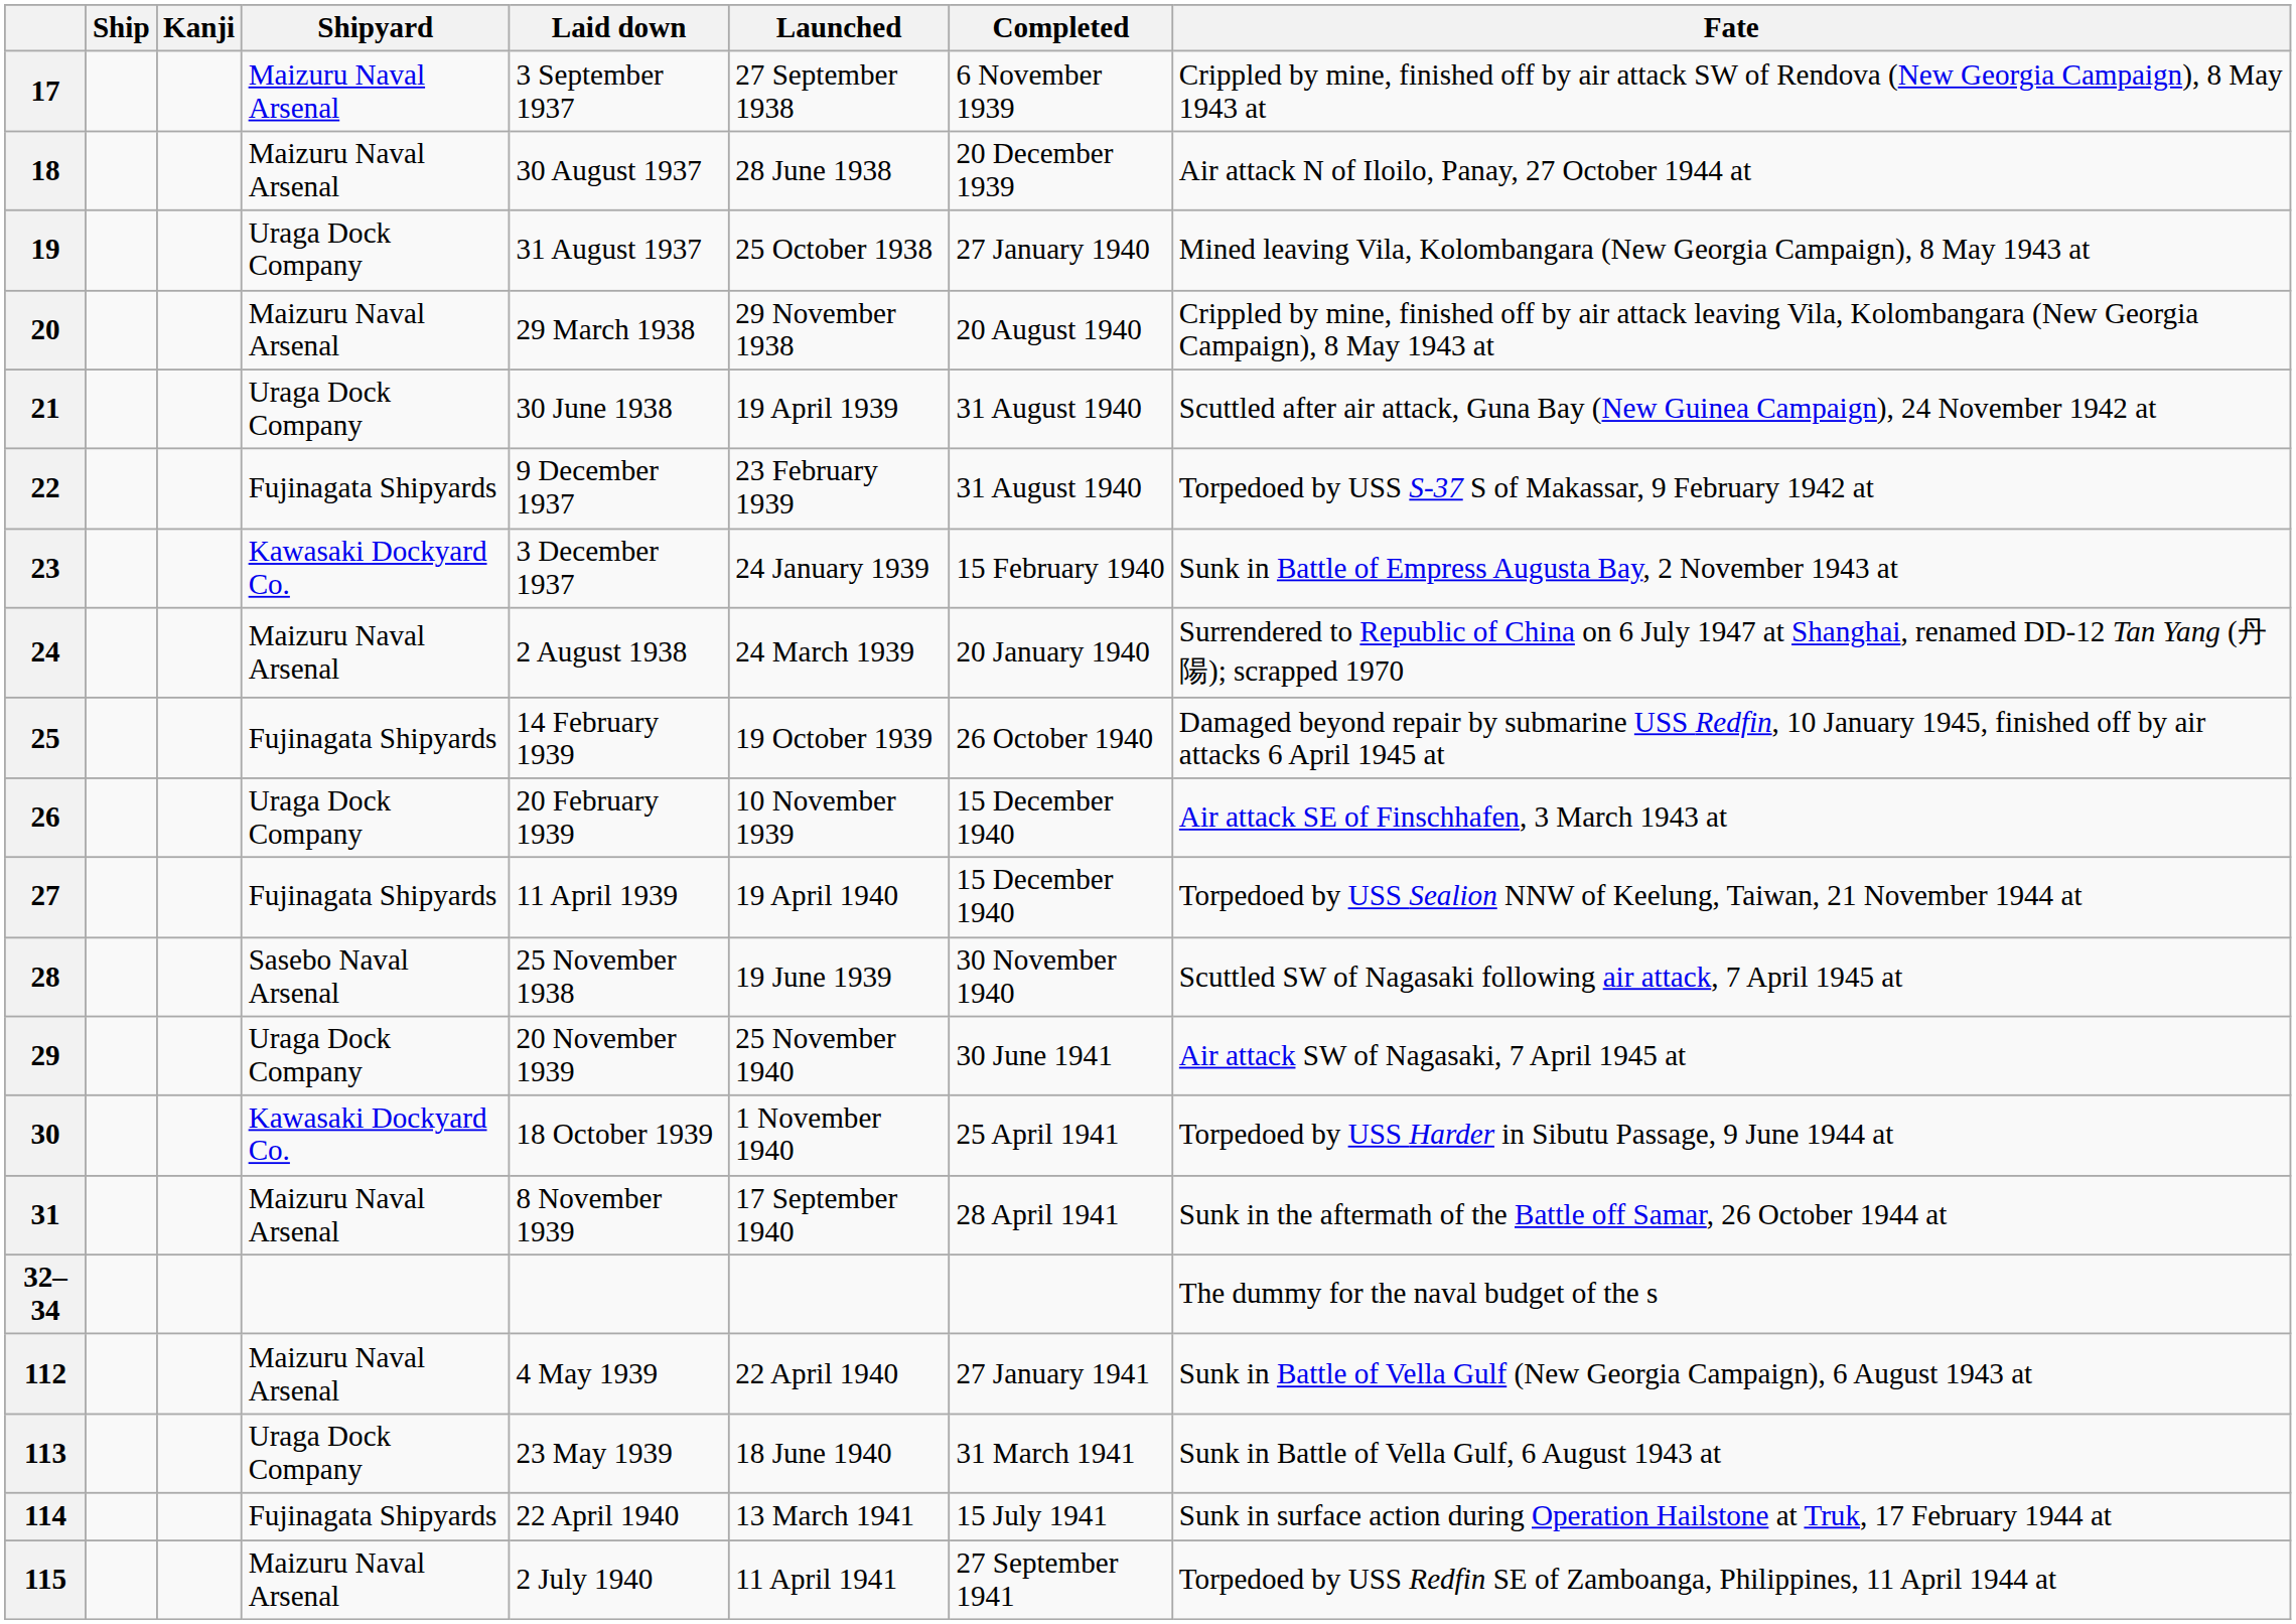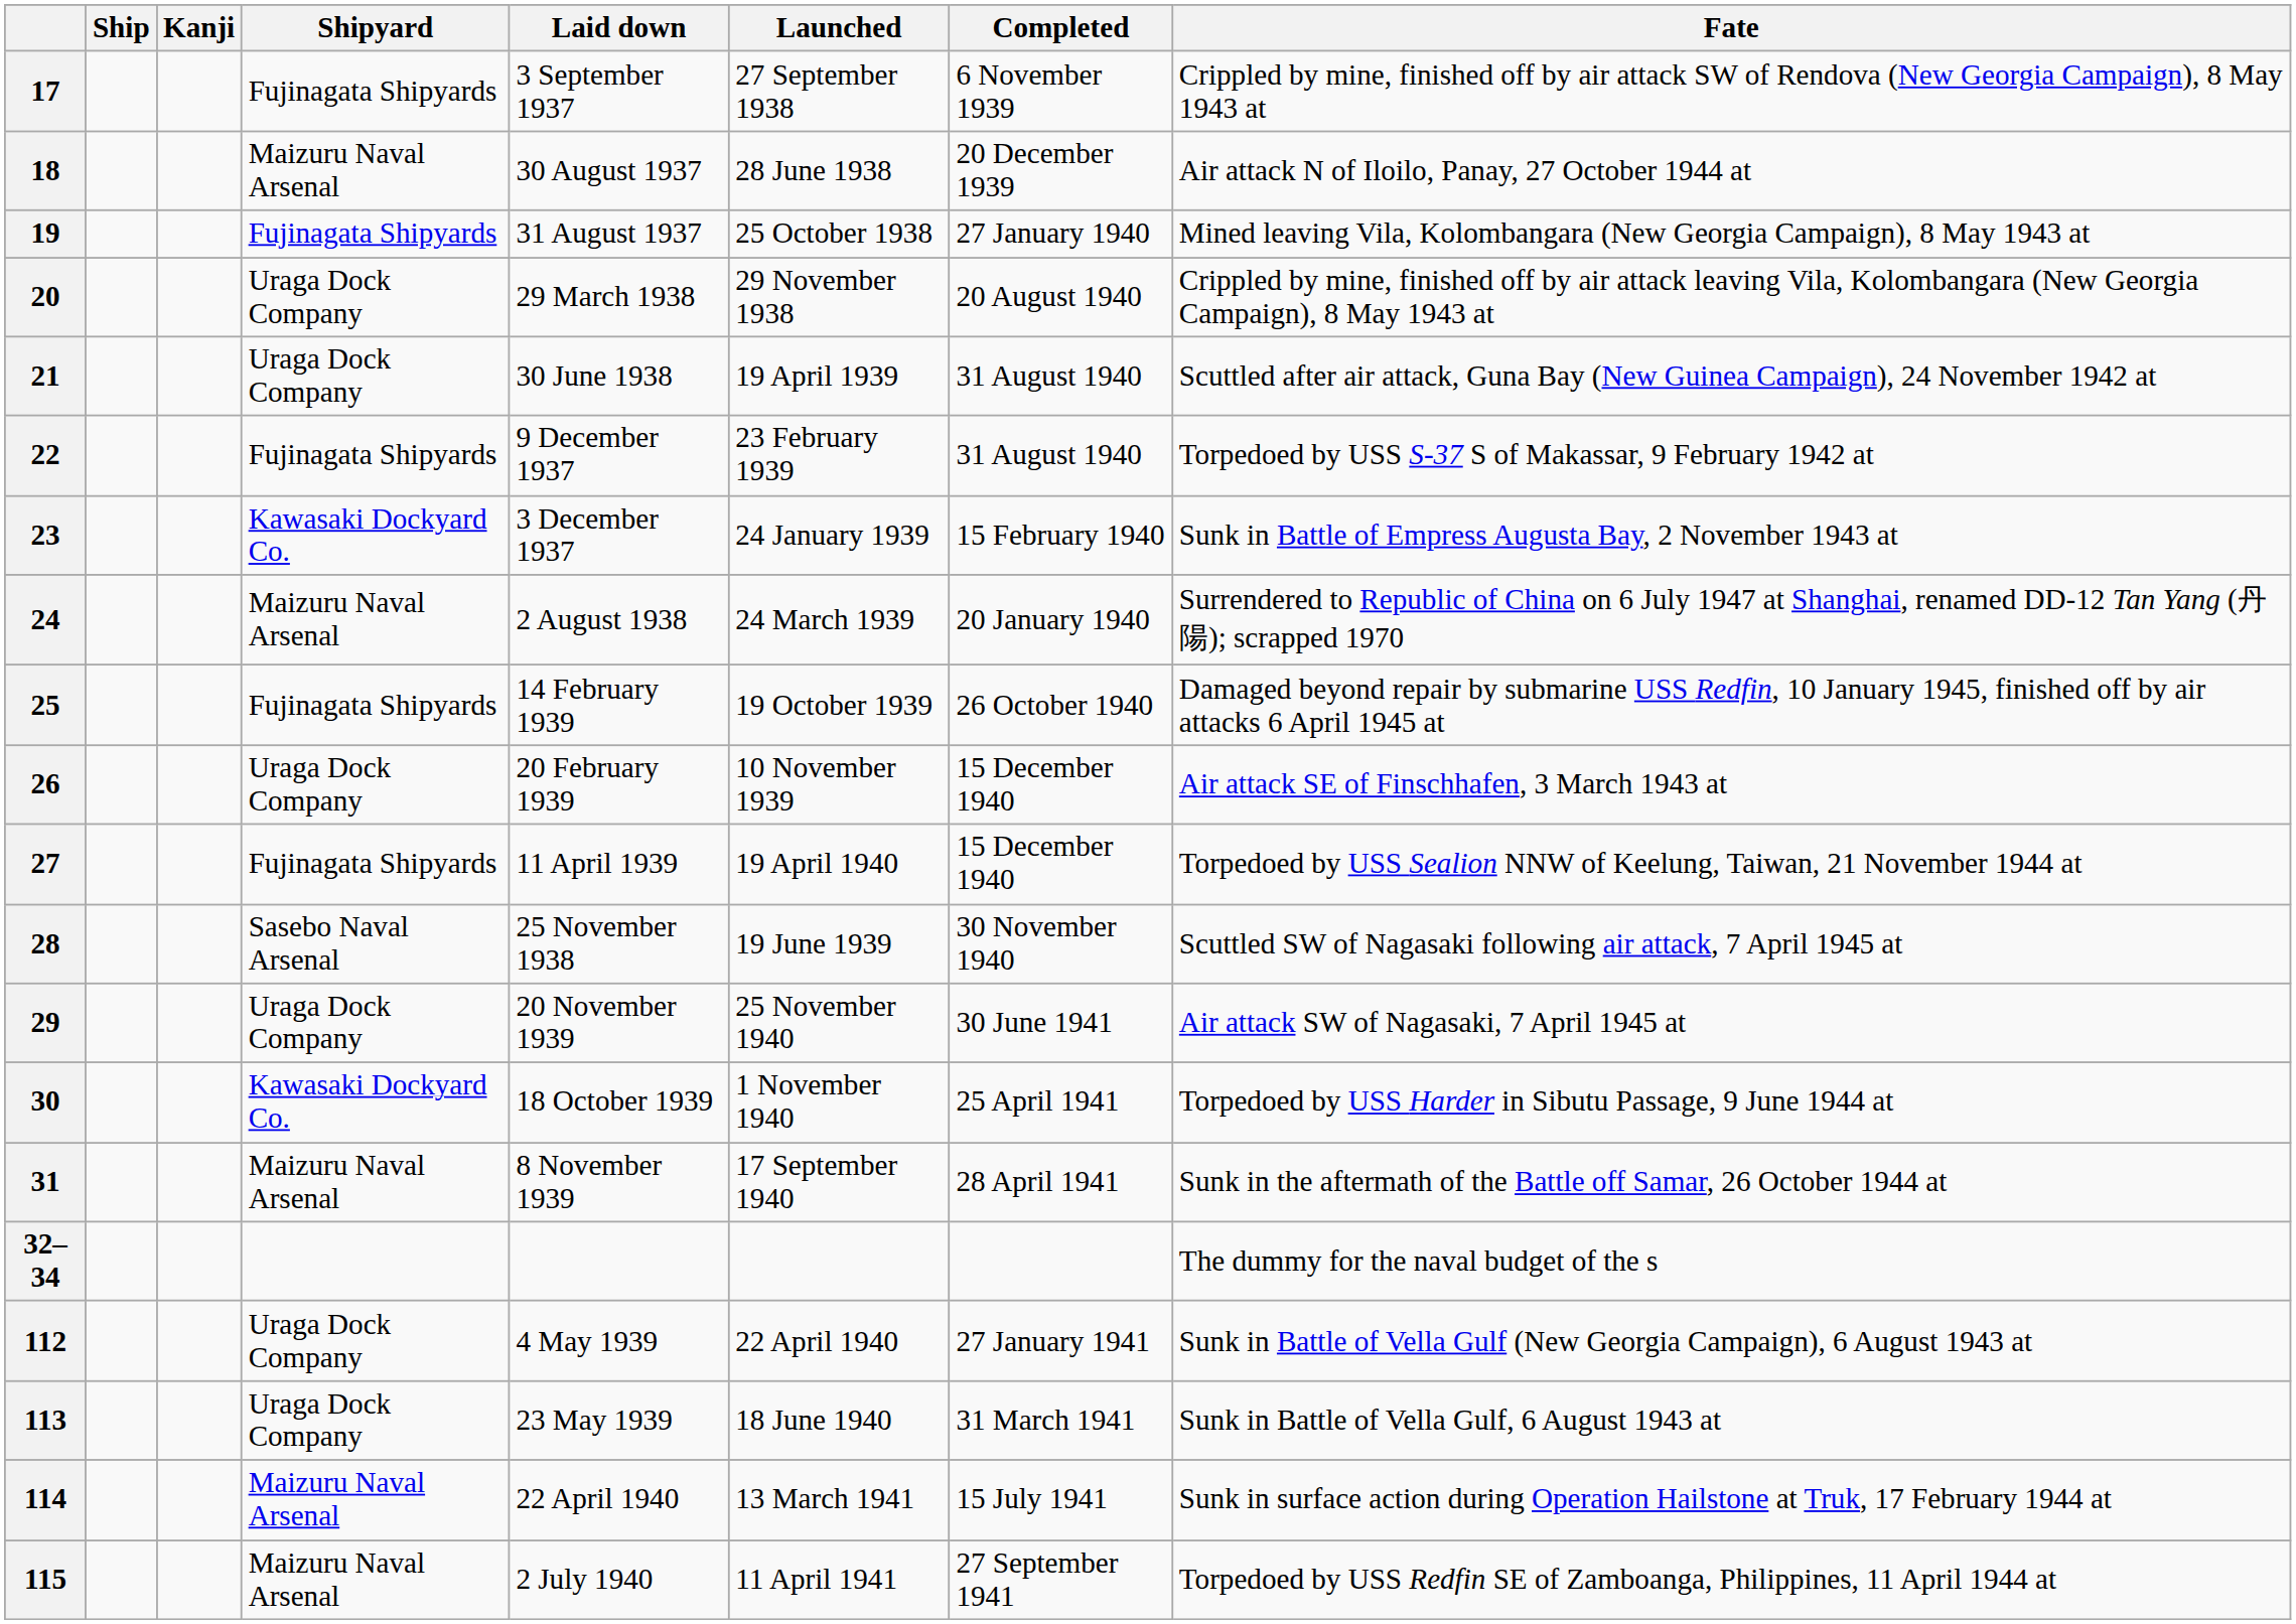17 | Shipyard: Maizuru Naval Arsenal -> Fujinagata Shipyards
19 | Shipyard: Uraga Dock Company -> Fujinagata Shipyards
20 | Shipyard: Maizuru Naval Arsenal -> Uraga Dock Company
112 | Shipyard: Maizuru Naval Arsenal -> Uraga Dock Company
114 | Shipyard: Fujinagata Shipyards -> Maizuru Naval Arsenal
